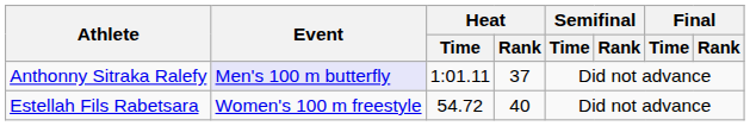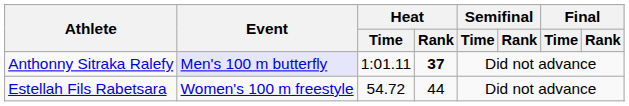Anthonny Sitraka Ralefy | Heat / Rank: normal -> bold
Estellah Fils Rabetsara | Heat / Rank: 40 -> 44
